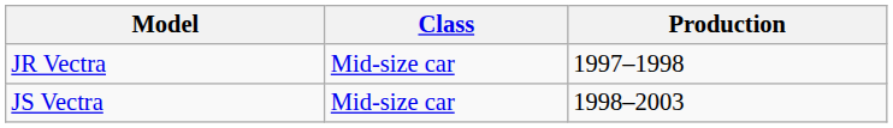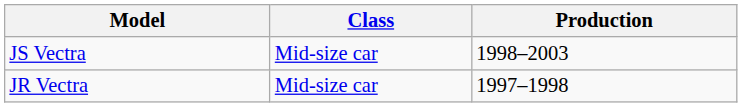rows swapped: JR Vectra <-> JS Vectra
